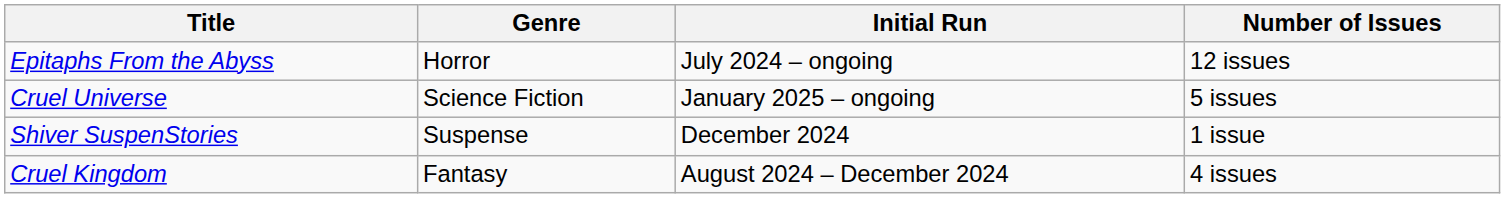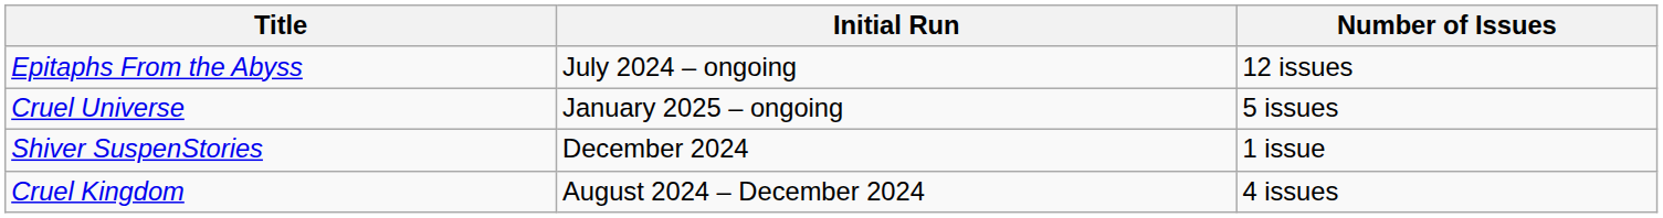- column: Genre | Horror | Science Fiction | Suspense | Fantasy
